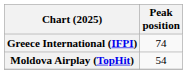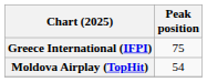Greece International (IFPI) | Peak position: 74 -> 75
